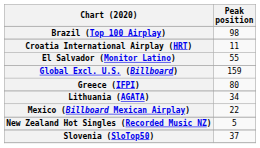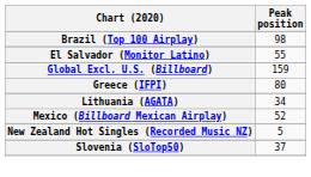- row: Croatia International Airplay (HRT) | 11
Mexico (Billboard Mexican Airplay) | Peak position: 22 -> 52
